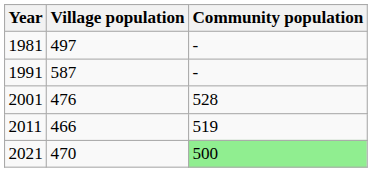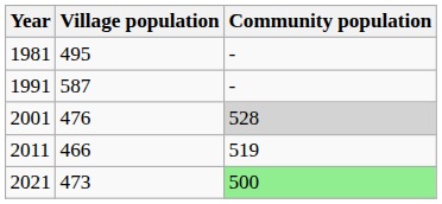1981 | Village population: 497 -> 495
2001 | Community population: no background -> lightgrey background
2021 | Village population: 470 -> 473
